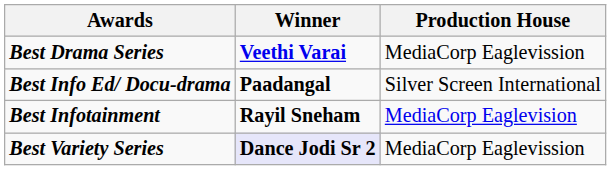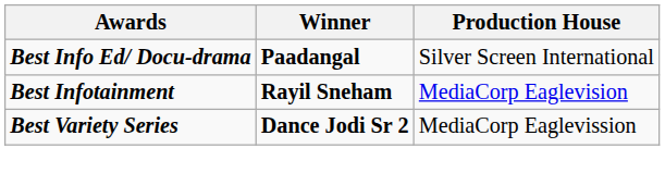- row: Best Drama Series | Veethi Varai | MediaCorp Eaglevission
Best Variety Series | Winner: lavender background -> no background
